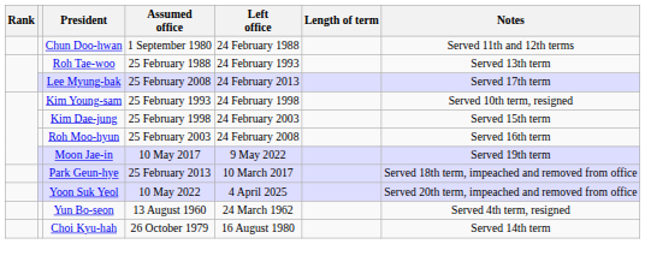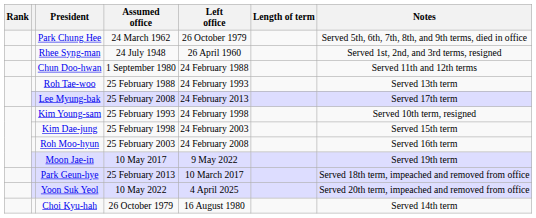+ row: Park Chung Hee | 24 March 1962 | 26 October 1979 | Served 5th, 6th, 7th, 8th, and 9th terms, died in office
+ row: Rhee Syng-man | 24 July 1948 | 26 April 1960 | Served 1st, 2nd, and 3rd terms, resigned
- row: Yun Bo-seon | 13 August 1960 | 24 March 1962 | Served 4th term, resigned
